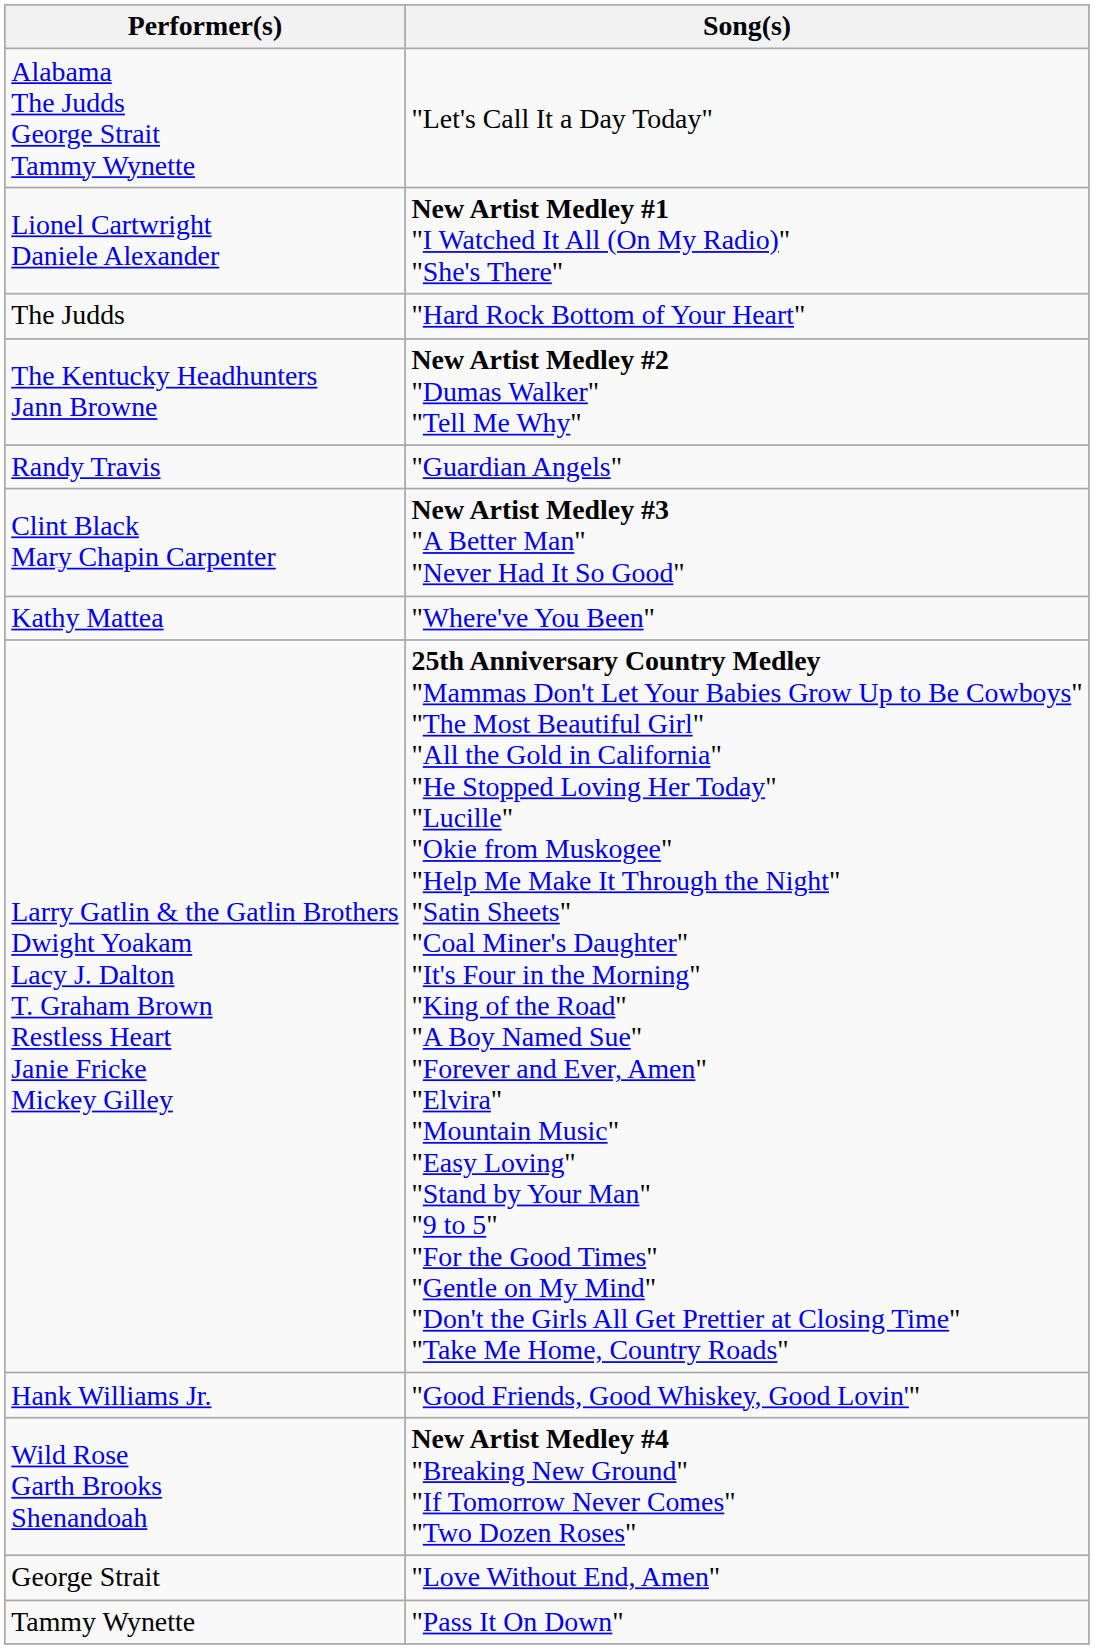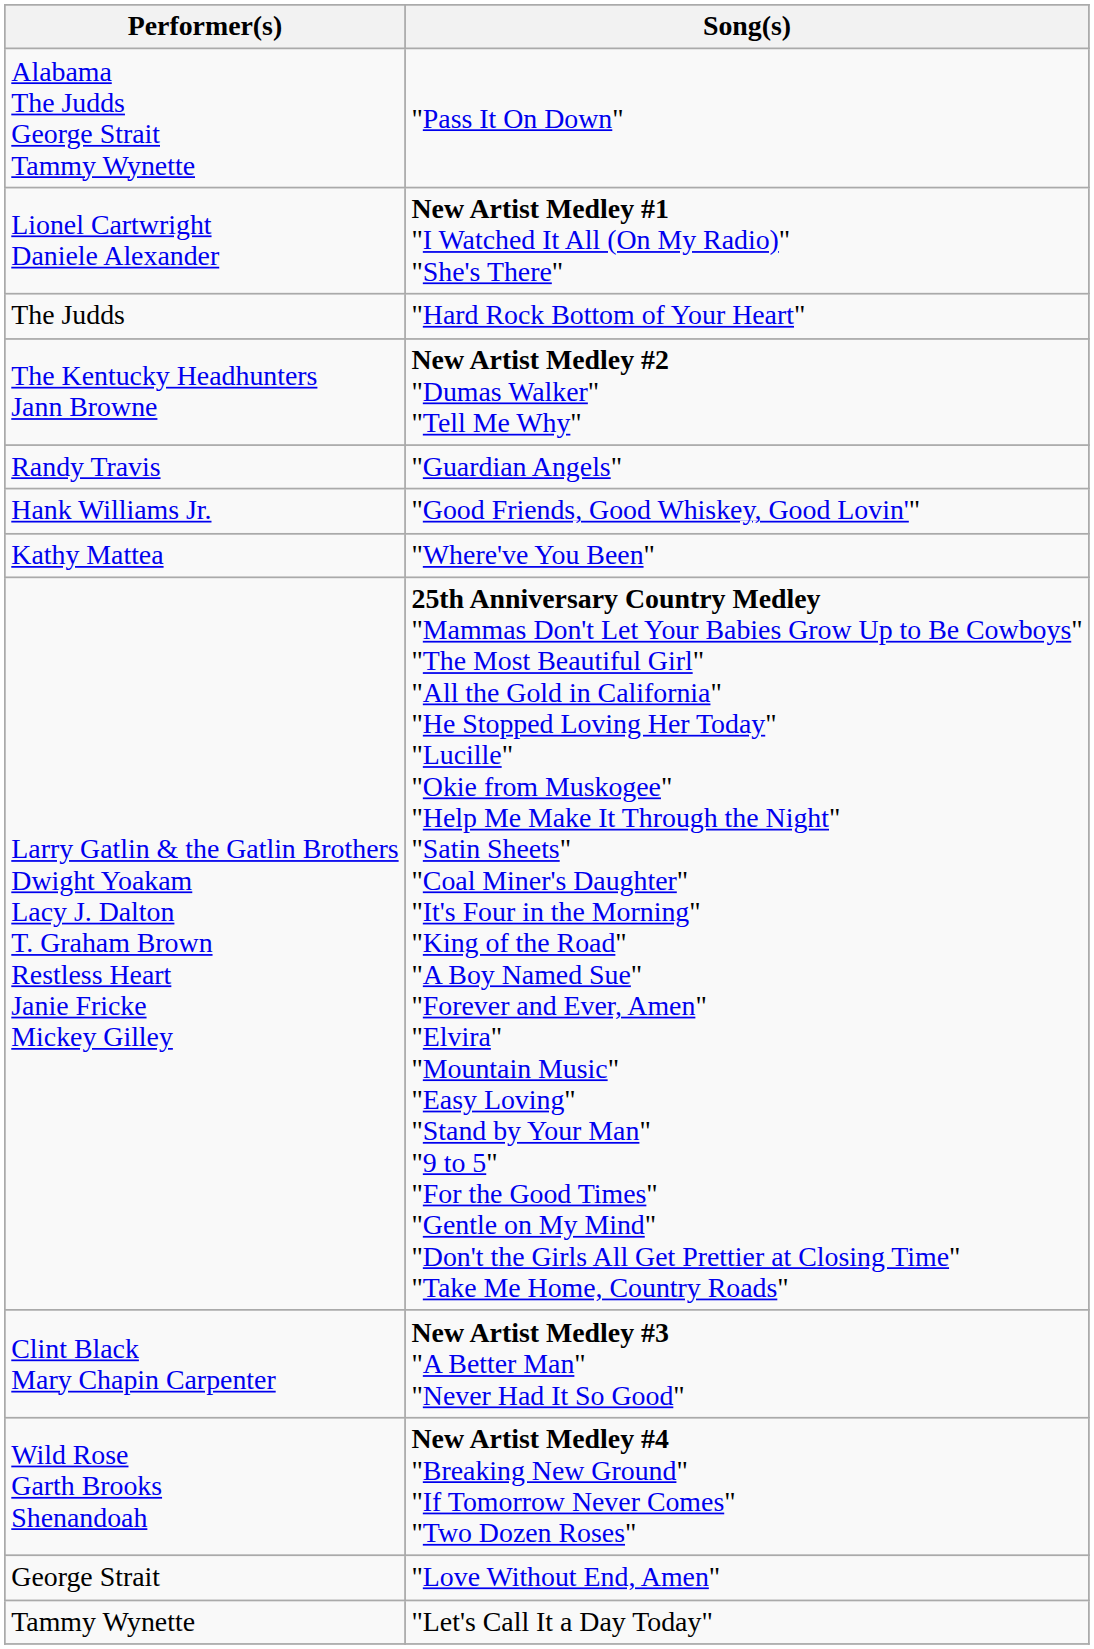Alabama The Judds George Strait Tammy Wynette | Song(s): "Let's Call It a Day Today" -> "Pass It On Down"
rows swapped: Clint Black Mary Chapin Carpenter <-> Hank Williams Jr.
Tammy Wynette | Song(s): "Pass It On Down" -> "Let's Call It a Day Today"
